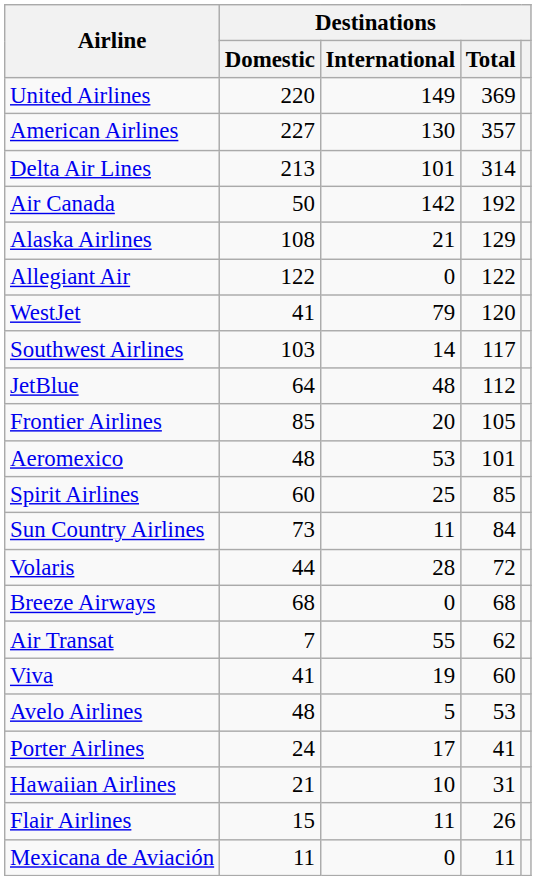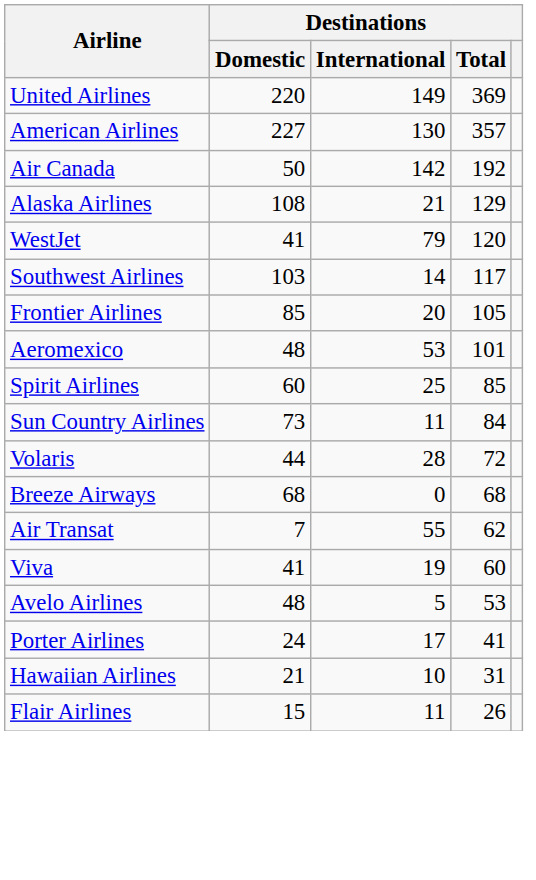- row: Delta Air Lines | 213 | 101 | 314
- row: Allegiant Air | 122 | 0 | 122
- row: JetBlue | 64 | 48 | 112
- row: Mexicana de Aviación | 11 | 0 | 11
